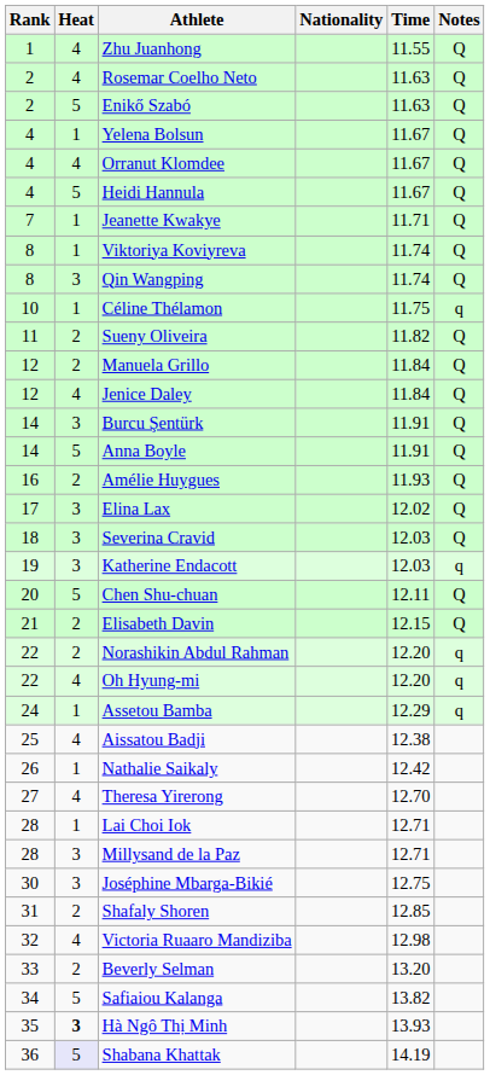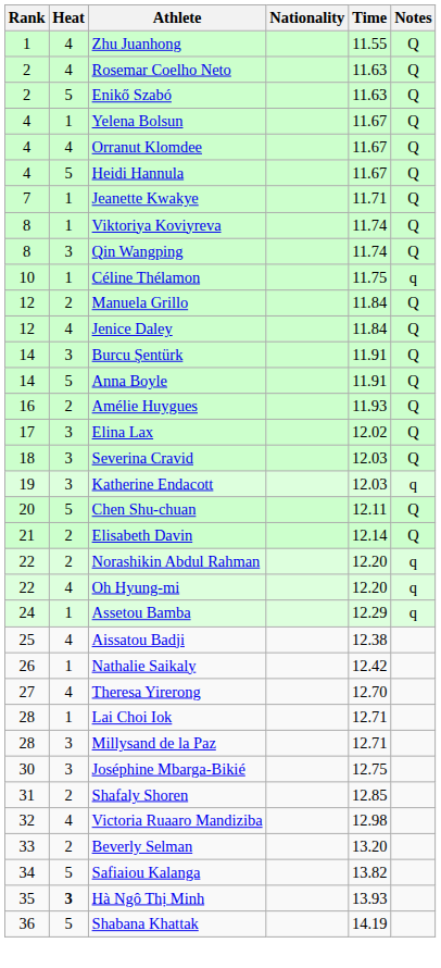- row: 11 | 2 | Sueny Oliveira | 11.82 | Q
Elisabeth Davin | Time: 12.15 -> 12.14
Shabana Khattak | Heat: lavender background -> no background
